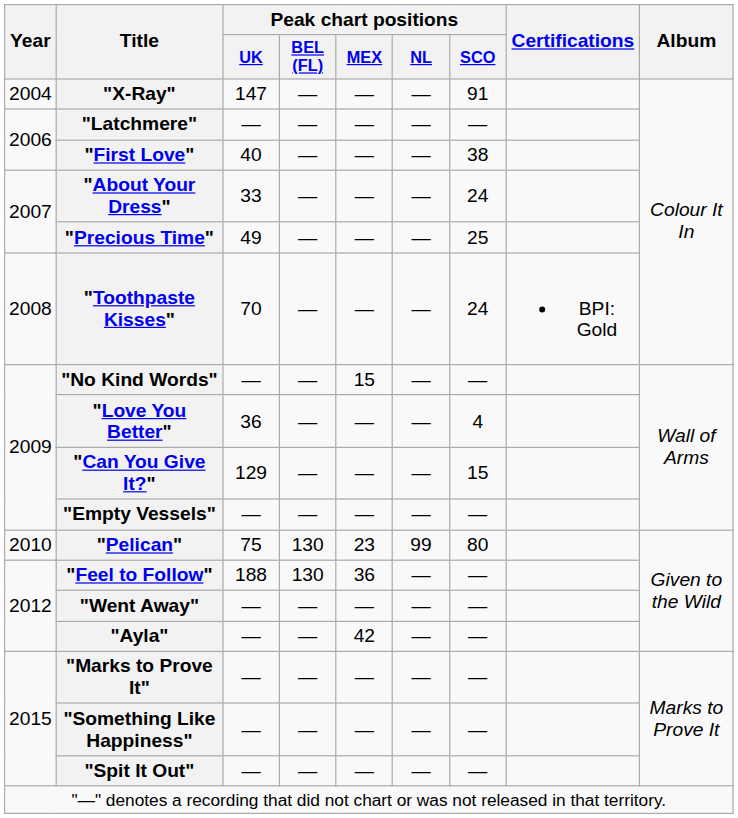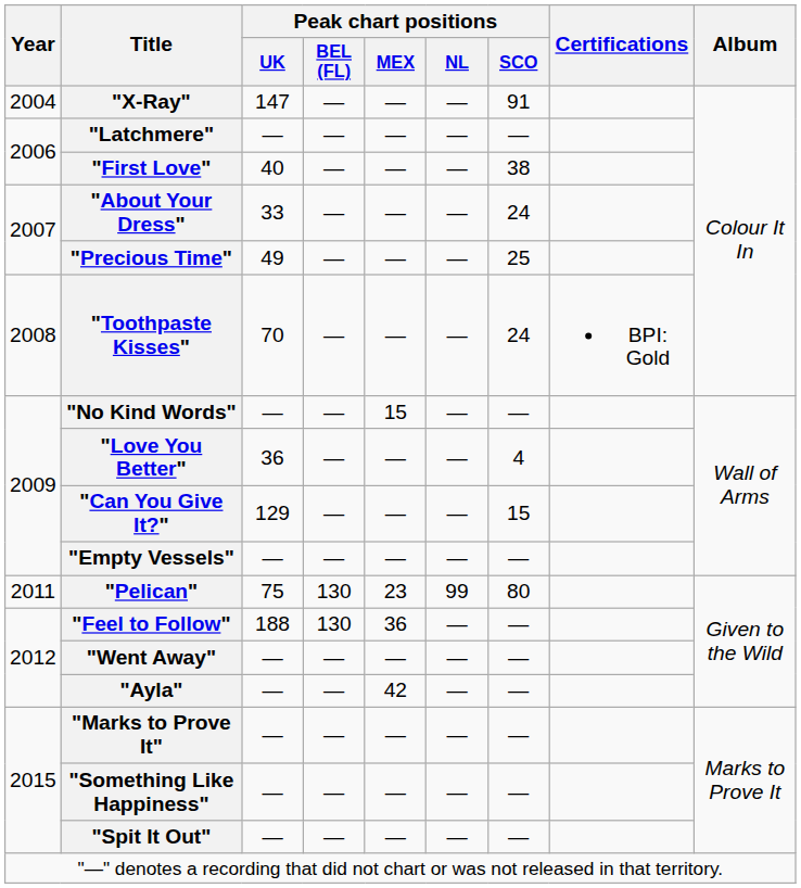"Pelican" | Year: 2010 -> 2011
